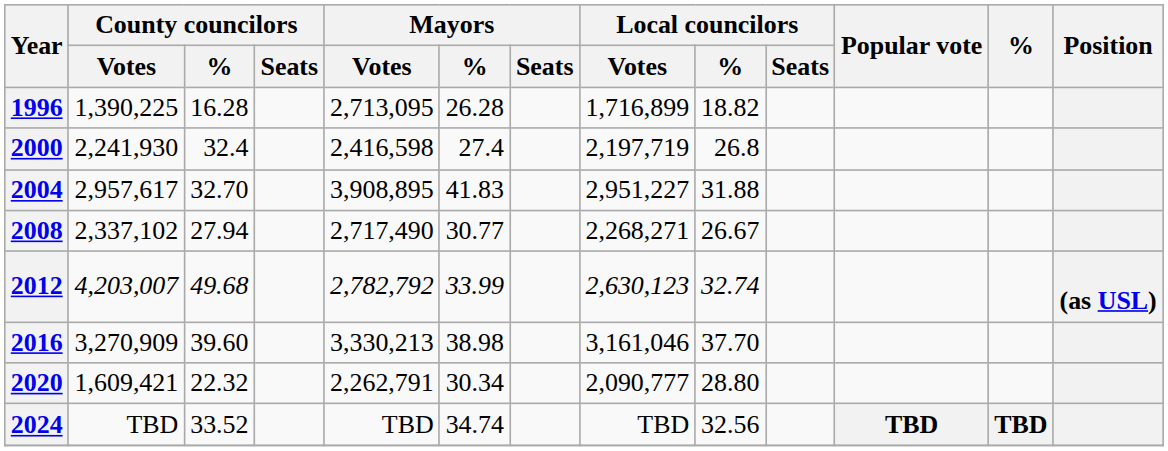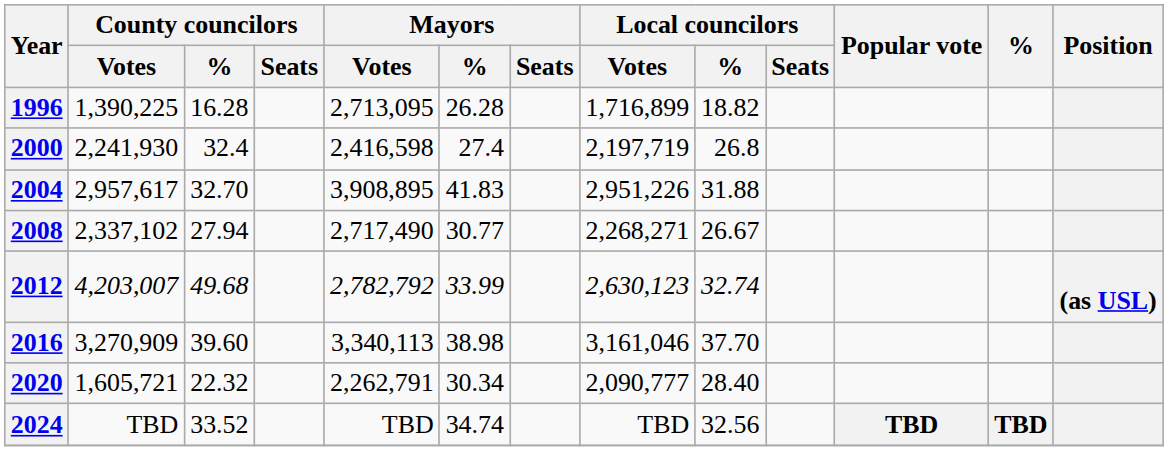2004 | Local councilors / Votes: 2,951,227 -> 2,951,226
2016 | Mayors / Votes: 3,330,213 -> 3,340,113
2020 | County councilors / Votes: 1,609,421 -> 1,605,721
2020 | Local councilors / %: 28.80 -> 28.40
